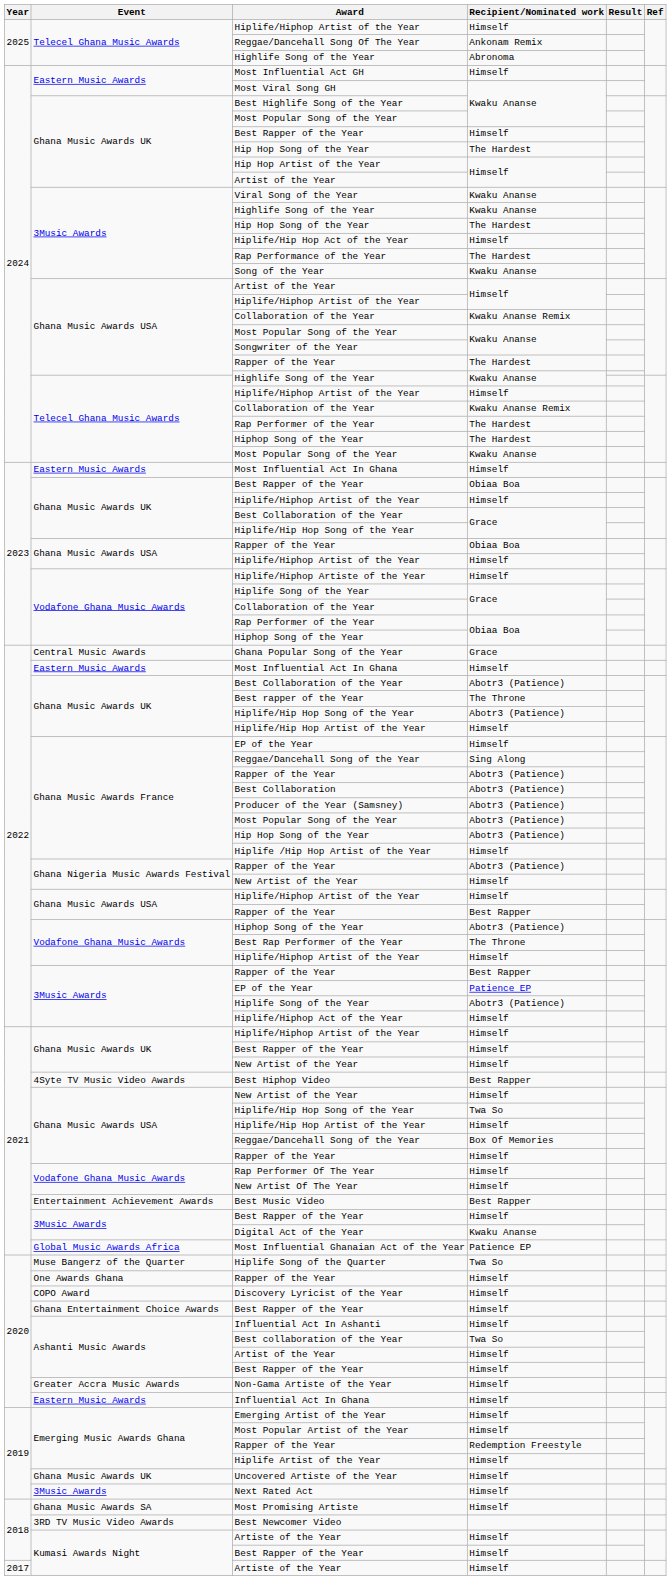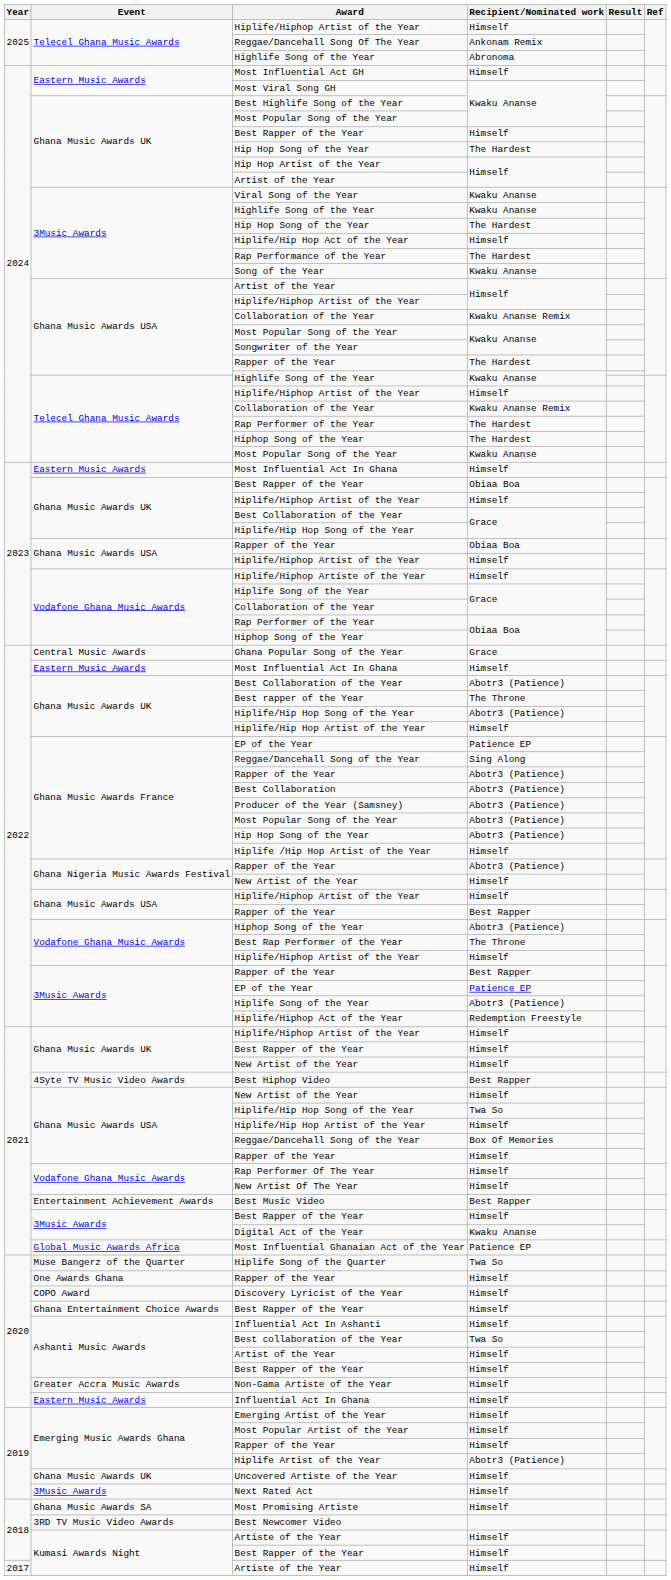Ghana Music Awards France / EP of the Year | Recipient/Nominated work: Himself -> Patience EP
Hiplife/Hiphop Act of the Year | Recipient/Nominated work: Himself -> Redemption Freestyle
Emerging Music Awards Ghana / Rapper of the Year | Recipient/Nominated work: Redemption Freestyle -> Himself
Hiplife Artist of the Year | Recipient/Nominated work: Himself -> Abotr3 (Patience)
